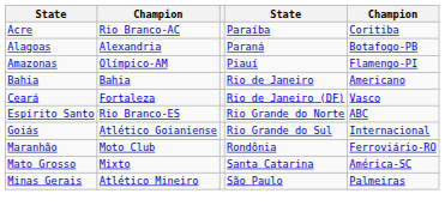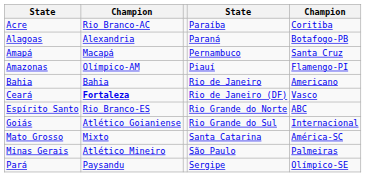+ row: Amapá | Macapá | Pernambuco | Santa Cruz
Ceará | column 2: normal -> bold
- row: Maranhão | Moto Club | Rondônia | Ferroviário-RO
+ row: Pará | Paysandu | Sergipe | Olímpico-SE
